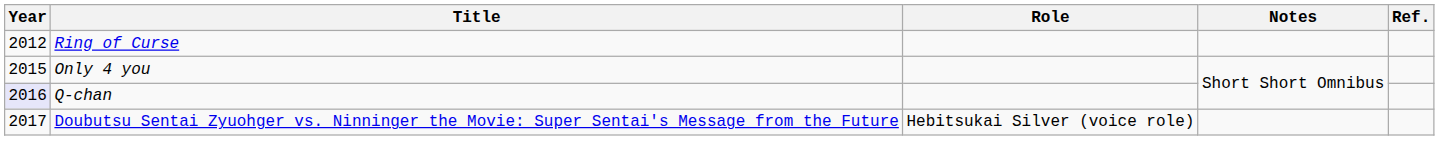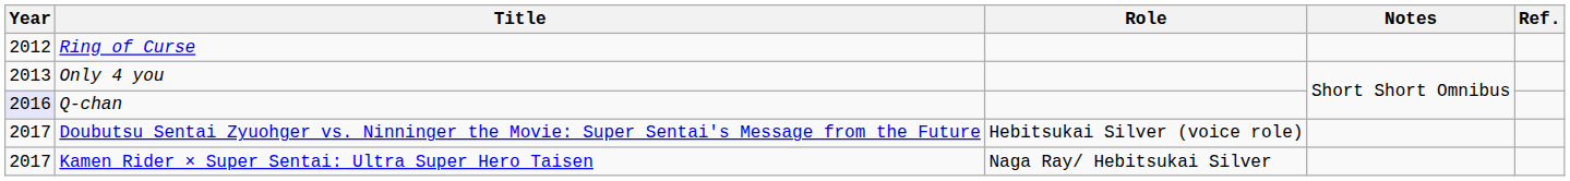Only 4 you | Year: 2015 -> 2013
+ row: 2017 | Kamen Rider × Super Sentai: Ultra Super Hero Taisen | Naga Ray/ Hebitsukai Silver
